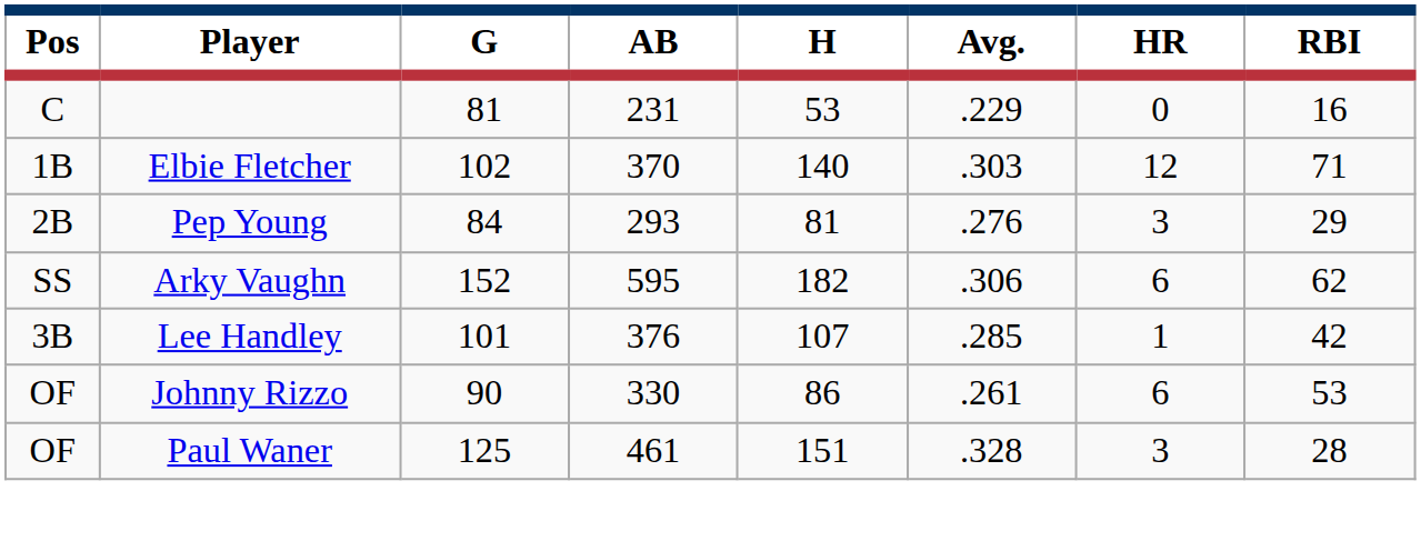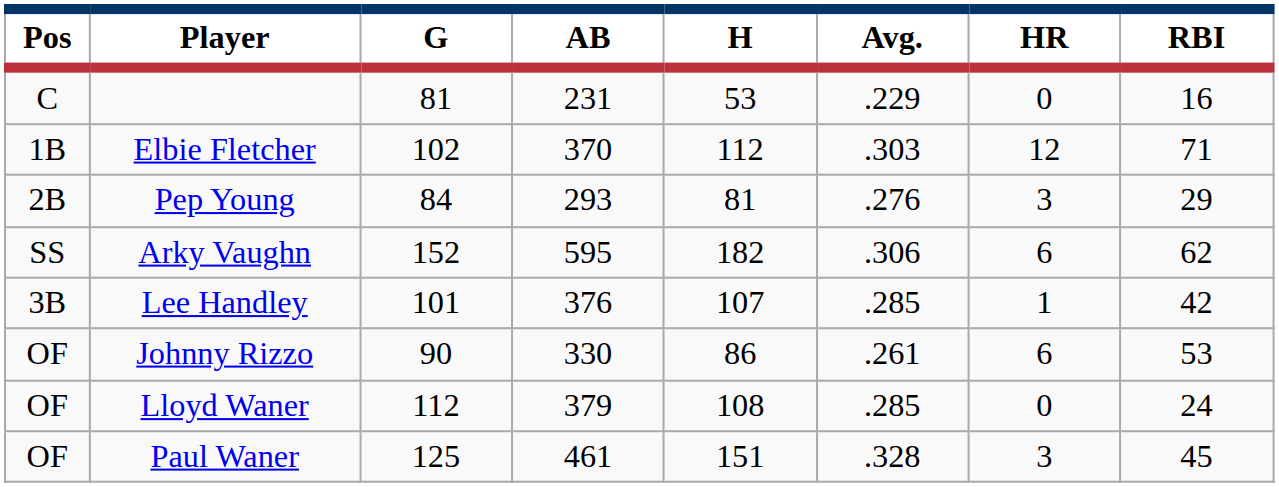Elbie Fletcher | H: 140 -> 112
+ row: OF | Lloyd Waner | 112 | 379 | 108 | .285 | 0 | 24
Paul Waner | RBI: 28 -> 45
